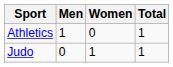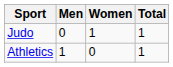rows swapped: Athletics <-> Judo
